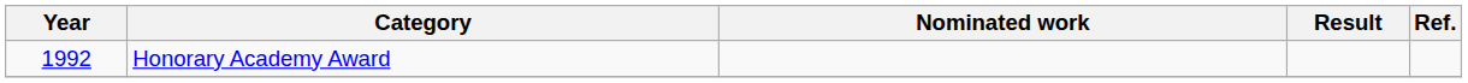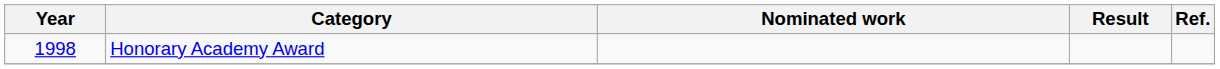Honorary Academy Award | Year: 1992 -> 1998
